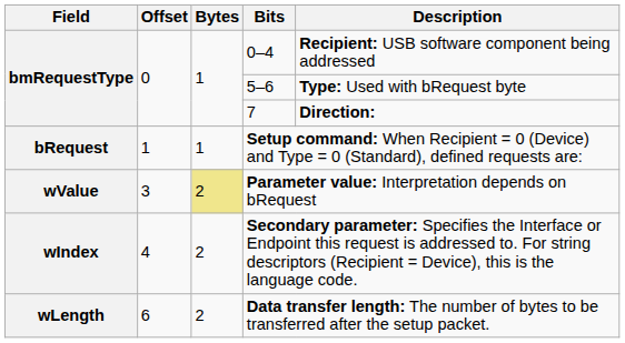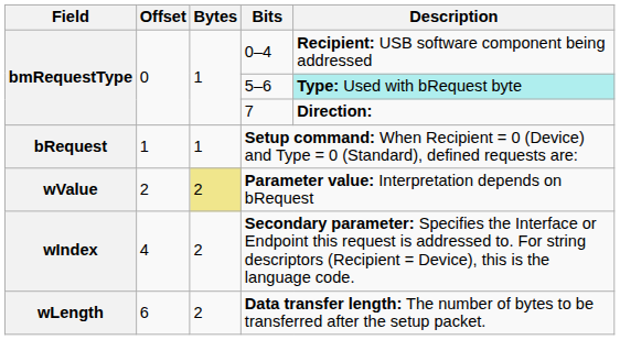5–6 | Description: no background -> paleturquoise background
Parameter value: Interpretation depends on bRequest | Offset: 3 -> 2
